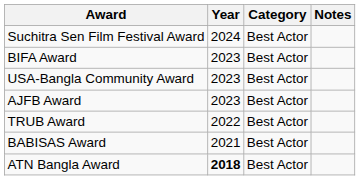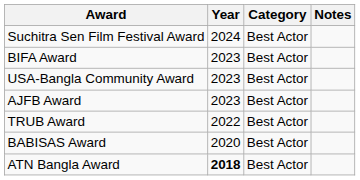BABISAS Award | Year: 2021 -> 2020
